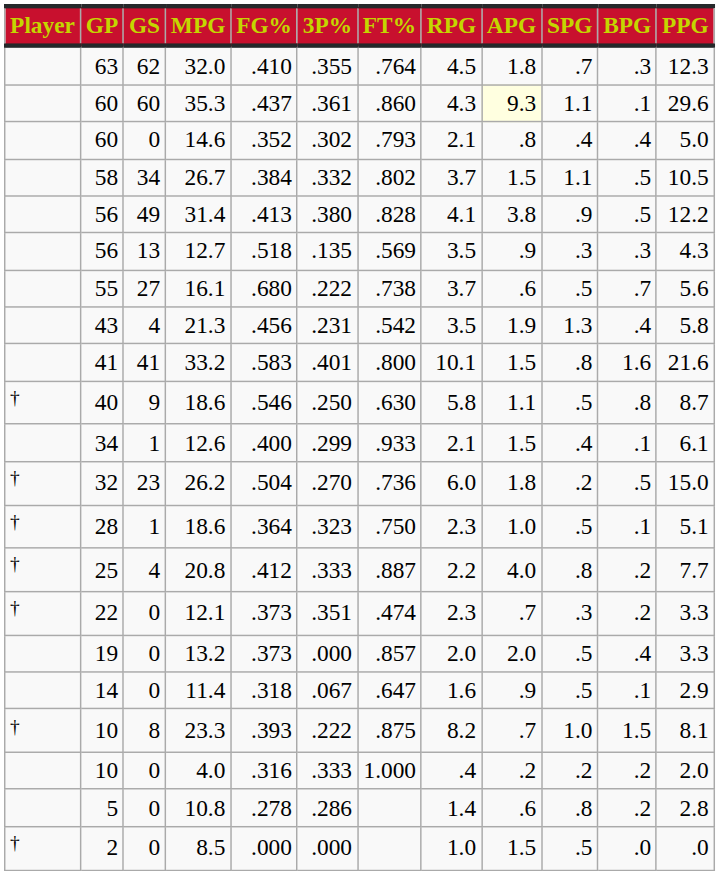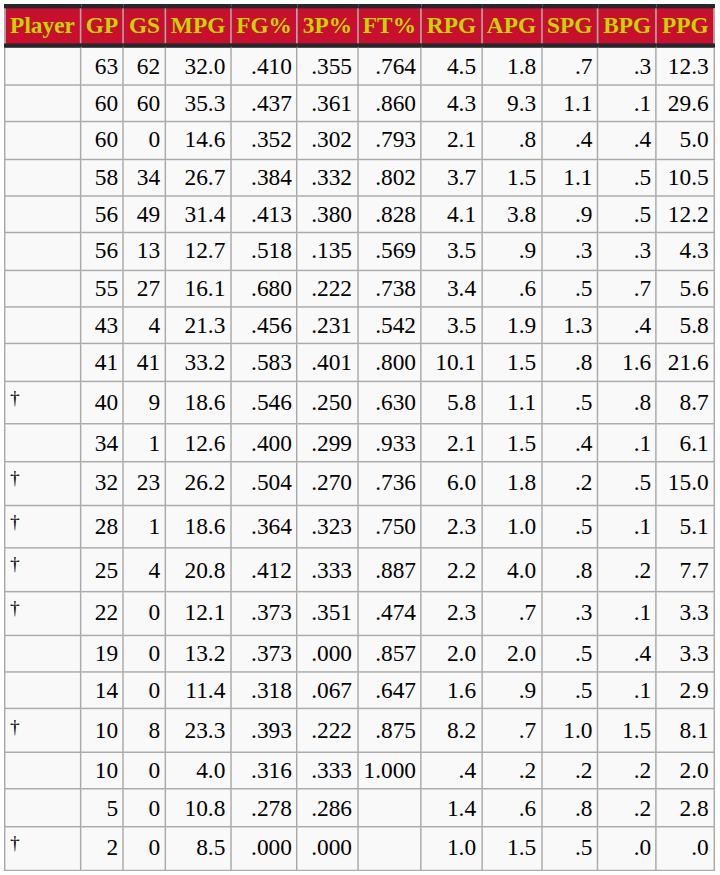35.3 | APG: lightyellow background -> no background
16.1 | RPG: 3.7 -> 3.4
12.1 | BPG: .2 -> .1
